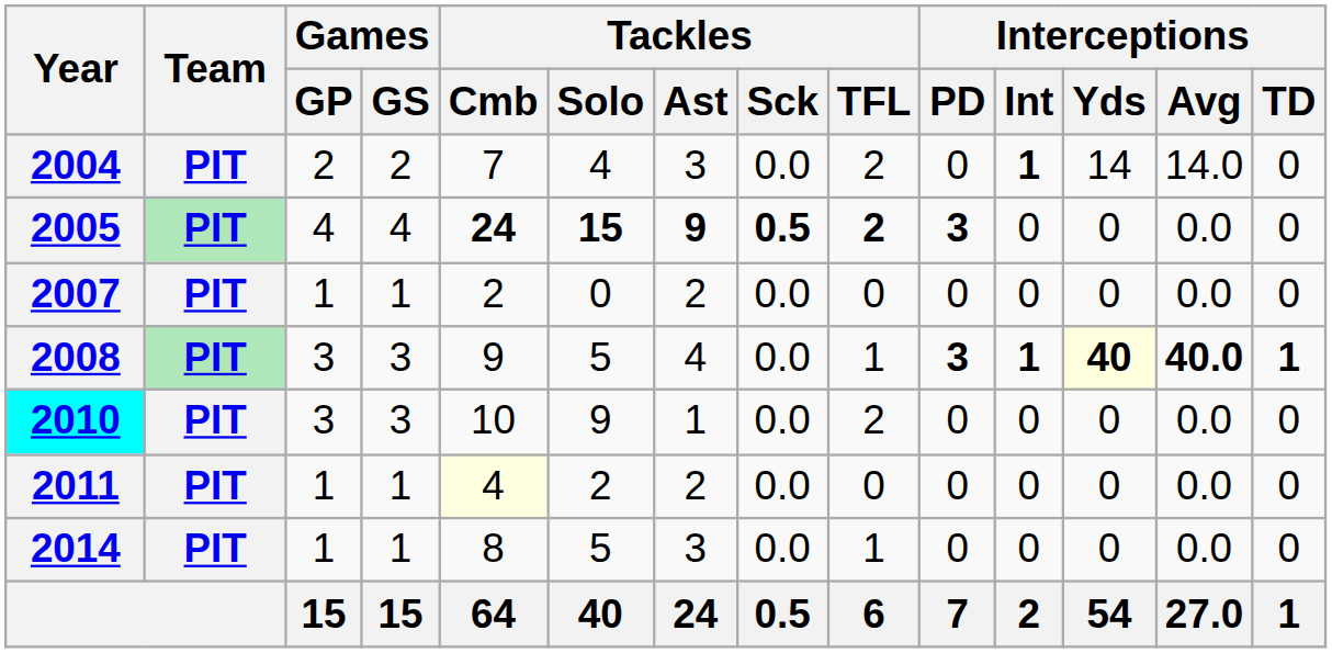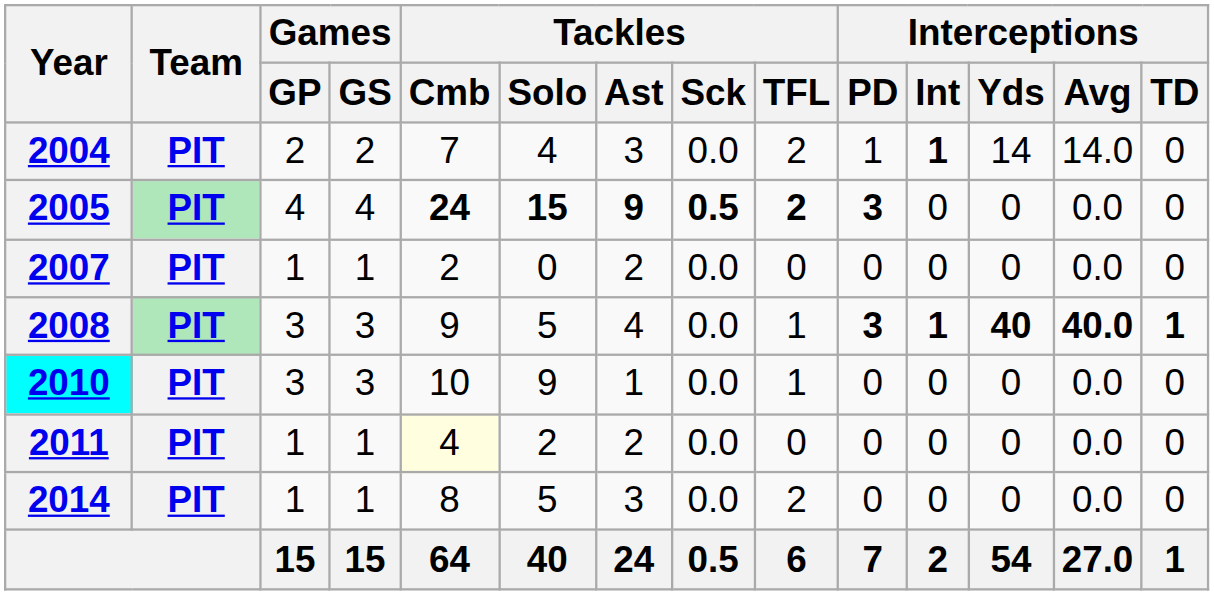2004 | Interceptions / PD: 0 -> 1
2008 | Interceptions / Yds: lightyellow background -> no background
2010 | Tackles / TFL: 2 -> 1
2014 | Tackles / TFL: 1 -> 2
